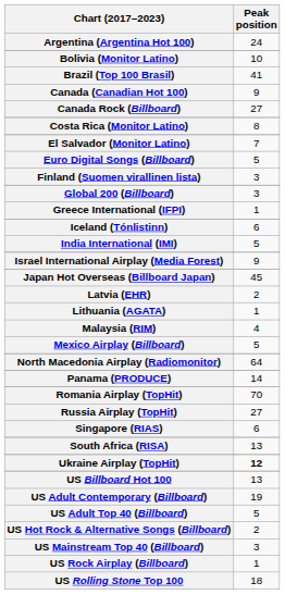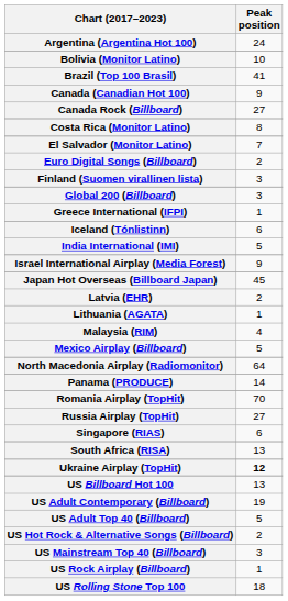Euro Digital Songs (Billboard) | Peak position: 5 -> 2
